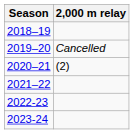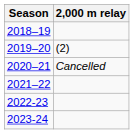2019–20 | 2,000 m relay: Cancelled -> (2)
2020–21 | 2,000 m relay: (2) -> Cancelled
